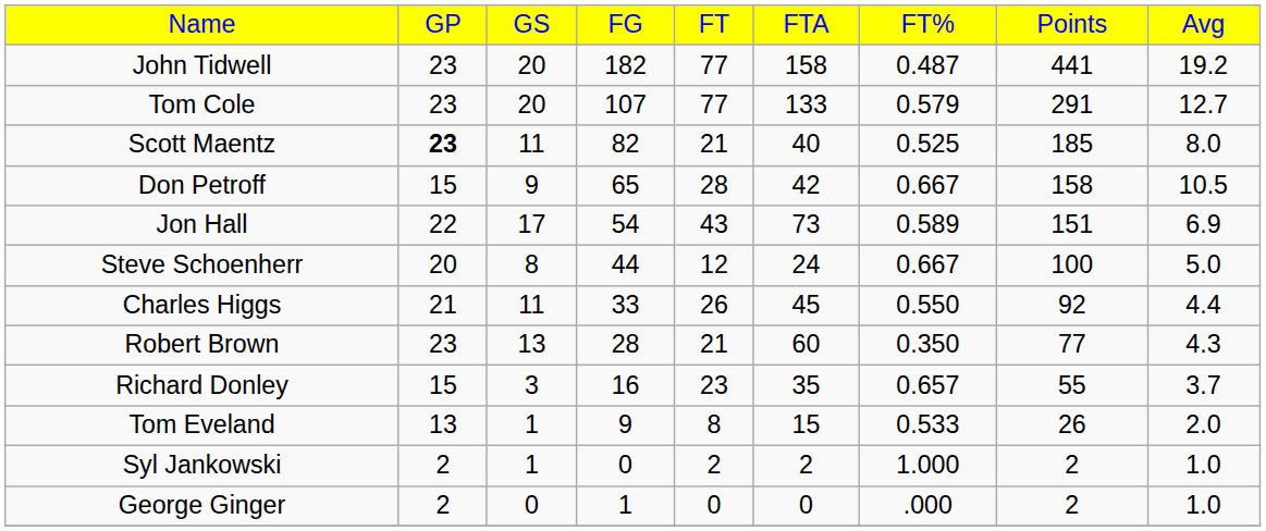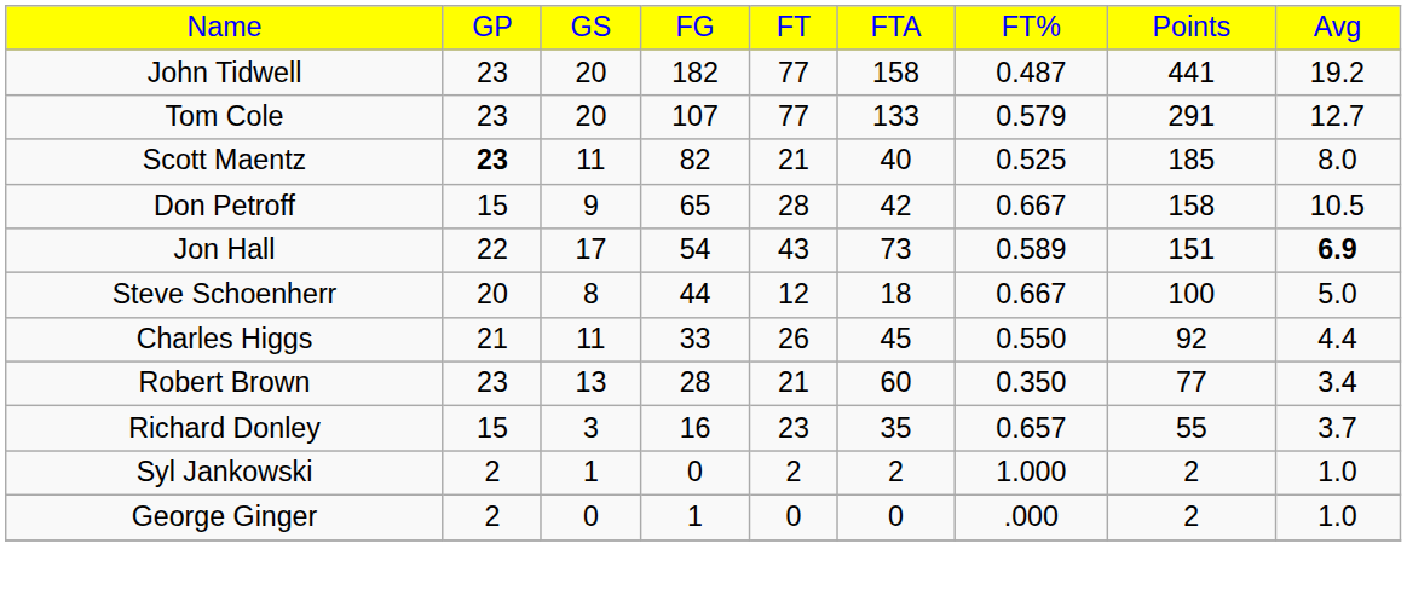Jon Hall | column 9: normal -> bold
Steve Schoenherr | column 6: 24 -> 18
Robert Brown | column 9: 4.3 -> 3.4
- row: Tom Eveland | 13 | 1 | 9 | 8 | 15 | 0.533 | 26 | 2.0
